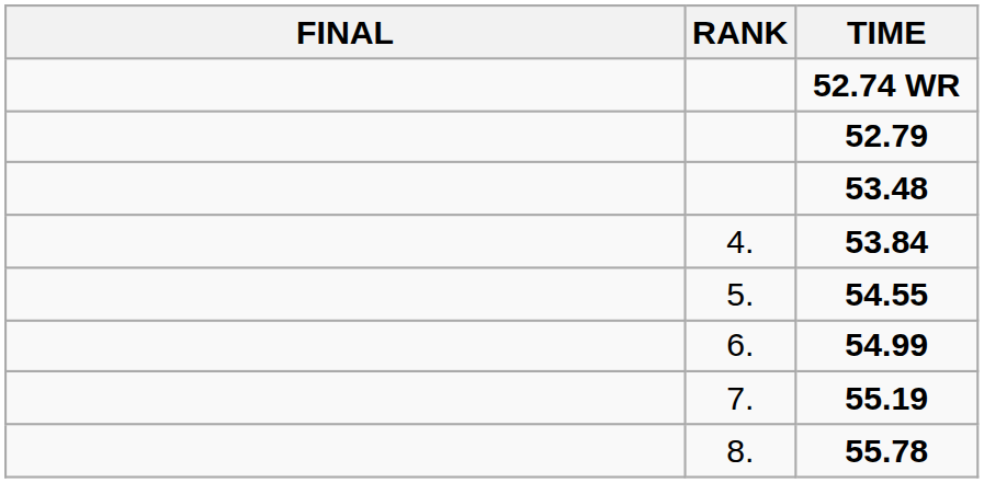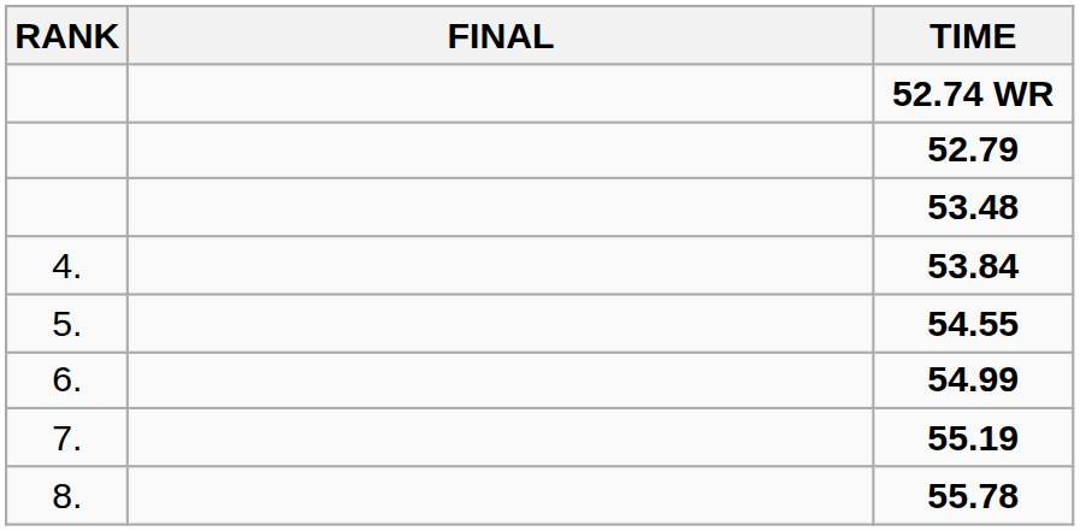columns swapped: RANK <-> FINAL
